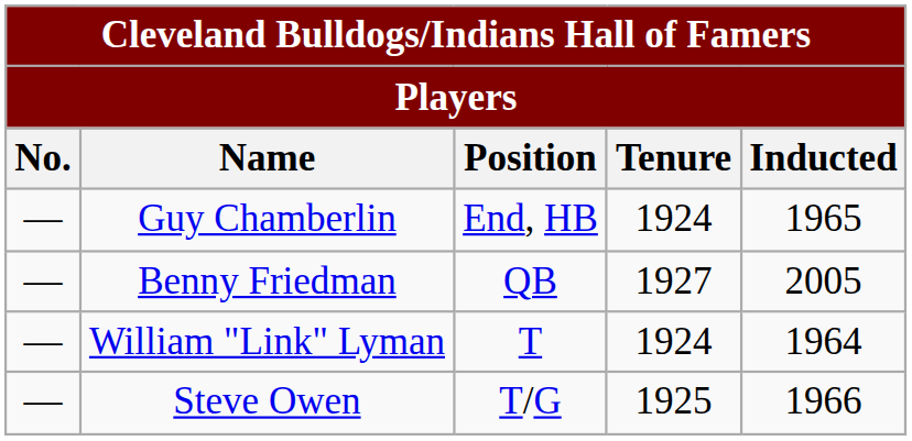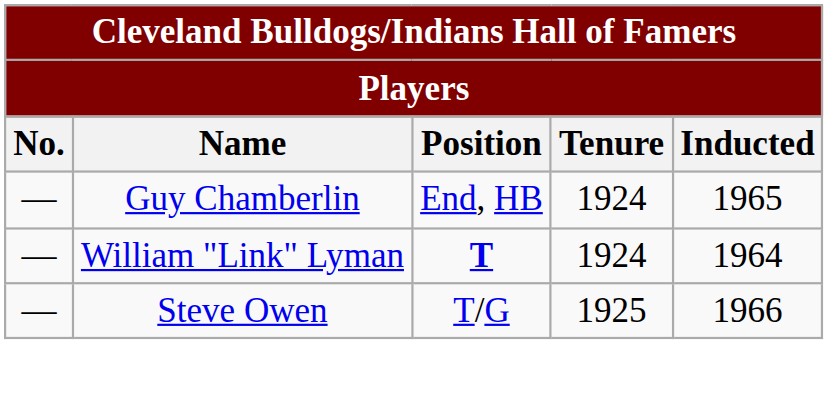- row: — | Benny Friedman | QB | 1927 | 2005
William "Link" Lyman | Position: normal -> bold
